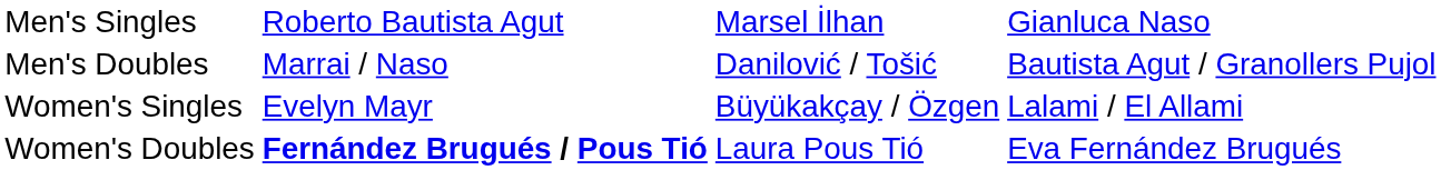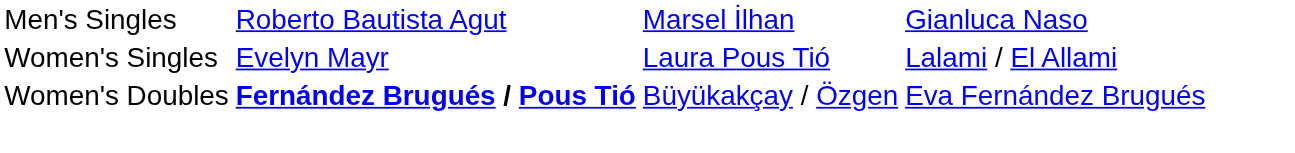- row: Men's Doubles | Marrai / Naso | Danilović / Tošić | Bautista Agut / Granollers Pujol
Women's Singles | column 3: Büyükakçay / Özgen -> Laura Pous Tió
Women's Doubles | column 3: Laura Pous Tió -> Büyükakçay / Özgen
